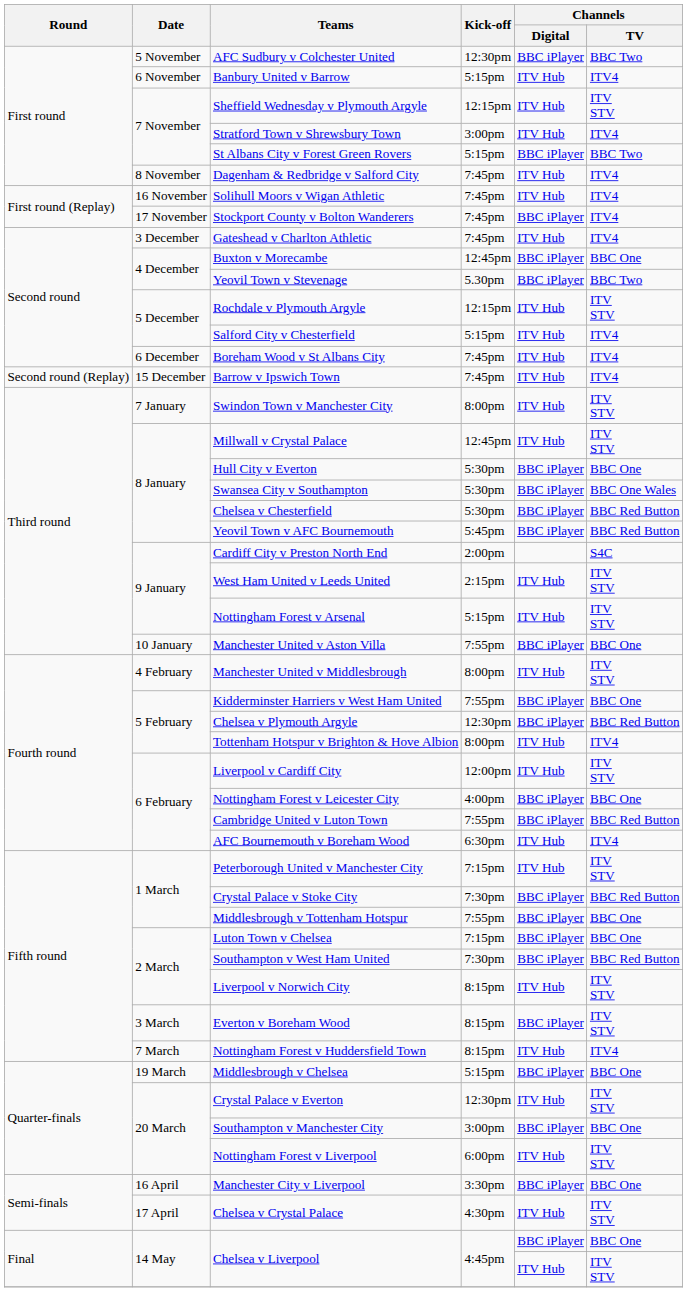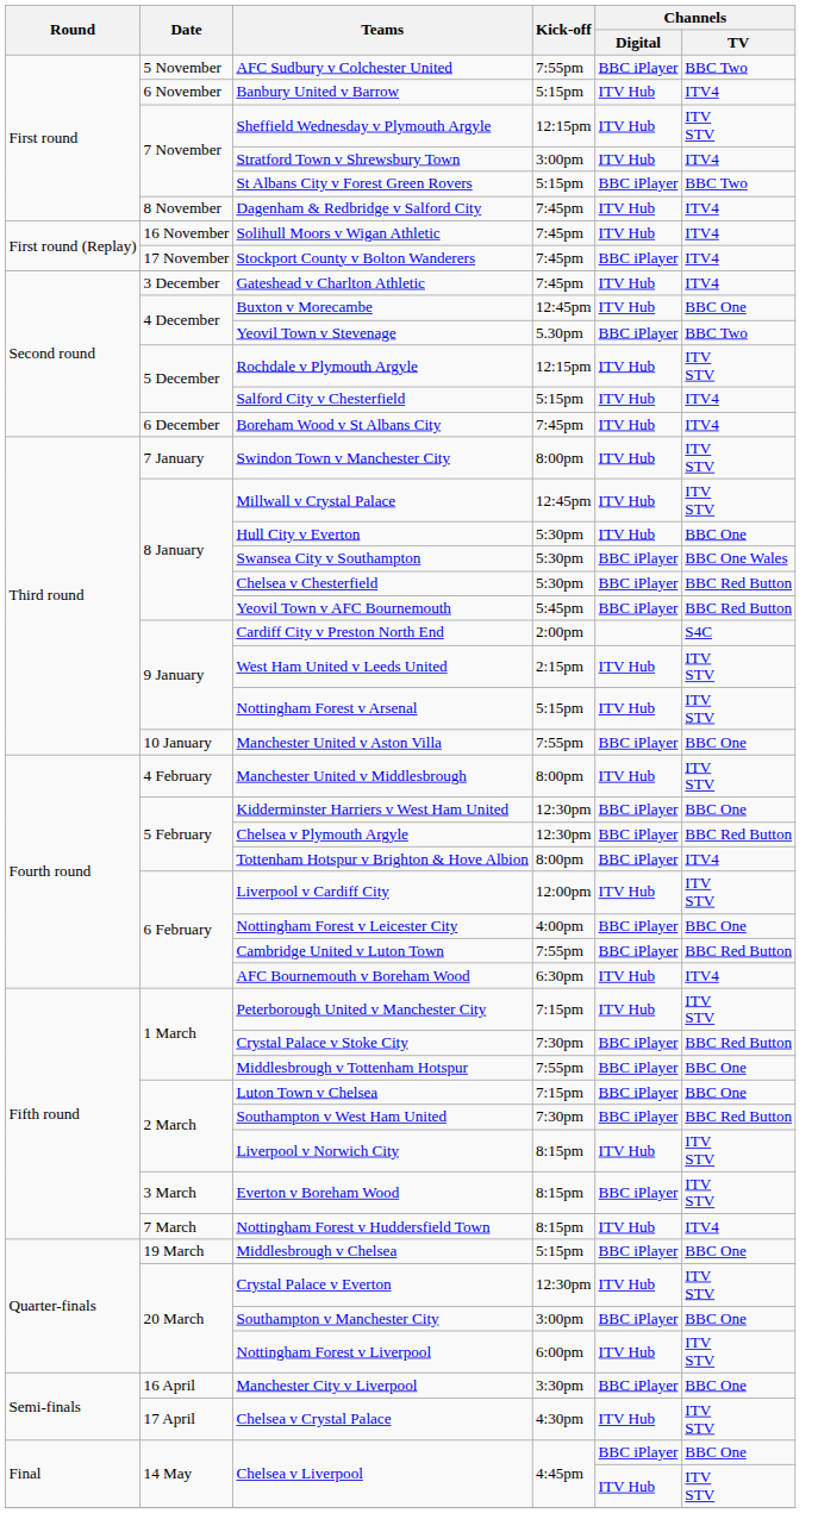AFC Sudbury v Colchester United | Kick-off: 12:30pm -> 7:55pm
Buxton v Morecambe | Channels / Digital: BBC iPlayer -> ITV Hub
- row: Second round (Replay) | 15 December | Barrow v Ipswich Town | 7:45pm | ITV Hub | ITV4
Hull City v Everton | Channels / Digital: BBC iPlayer -> ITV Hub
Kidderminster Harriers v West Ham United | Kick-off: 7:55pm -> 12:30pm
Tottenham Hotspur v Brighton & Hove Albion | Channels / Digital: ITV Hub -> BBC iPlayer
